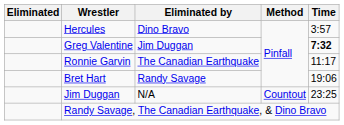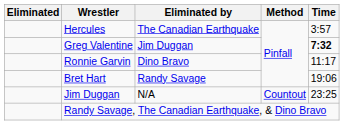Hercules | Eliminated by: Dino Bravo -> The Canadian Earthquake
Ronnie Garvin | Eliminated by: The Canadian Earthquake -> Dino Bravo
